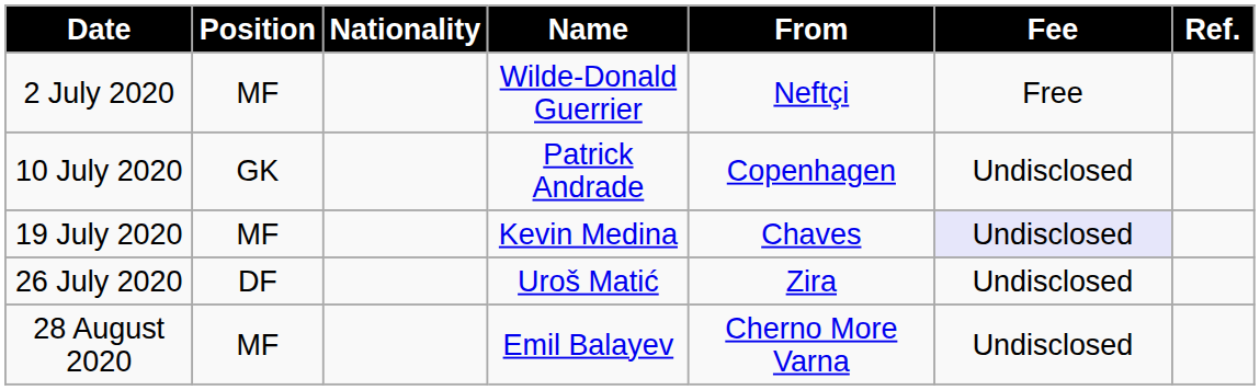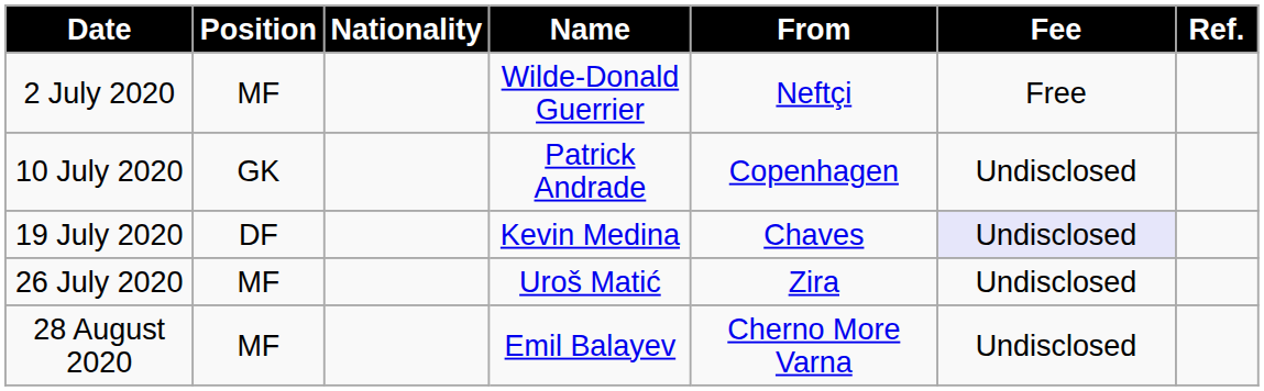19 July 2020 | Position: MF -> DF
26 July 2020 | Position: DF -> MF
